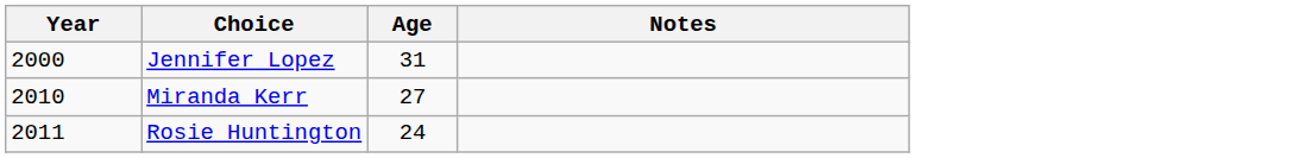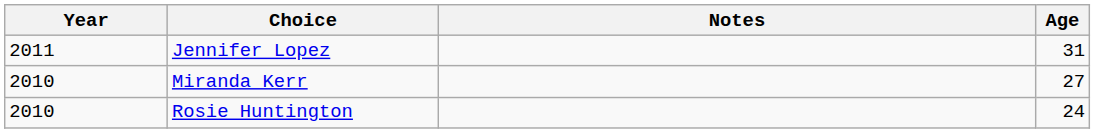columns swapped: Age <-> Notes
Jennifer Lopez | Year: 2000 -> 2011
Rosie Huntington | Year: 2011 -> 2010
